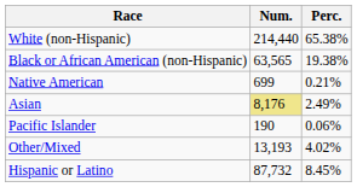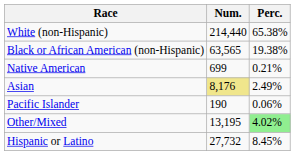Other/Mixed | Num.: 13,193 -> 13,195
Other/Mixed | Perc.: no background -> lightgreen background
Hispanic or Latino | Num.: 87,732 -> 27,732
